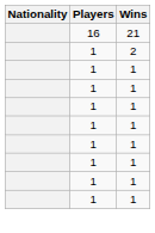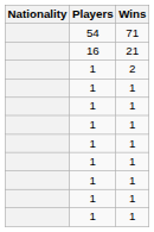+ row: 54 | 71
